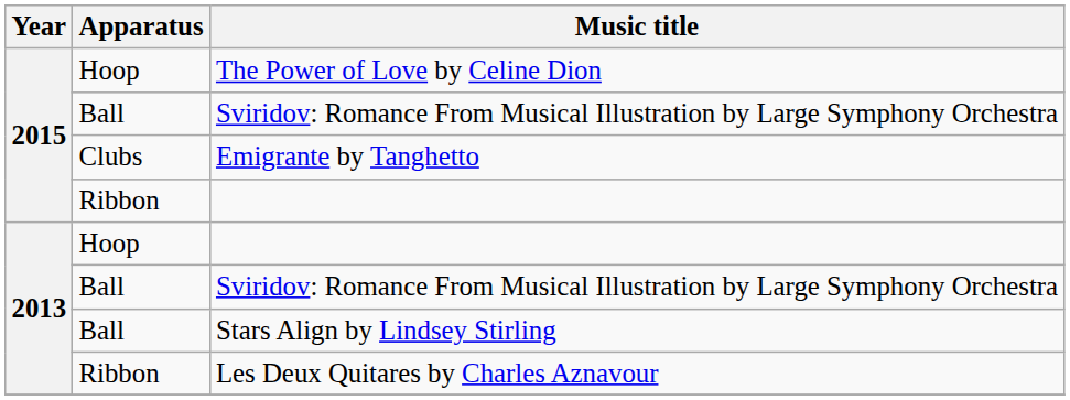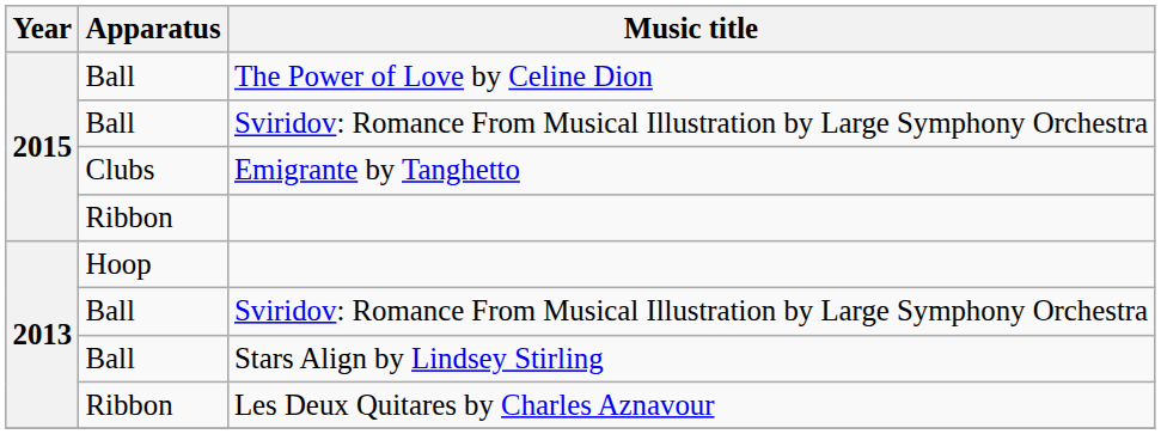The Power of Love by Celine Dion | Apparatus: Hoop -> Ball
